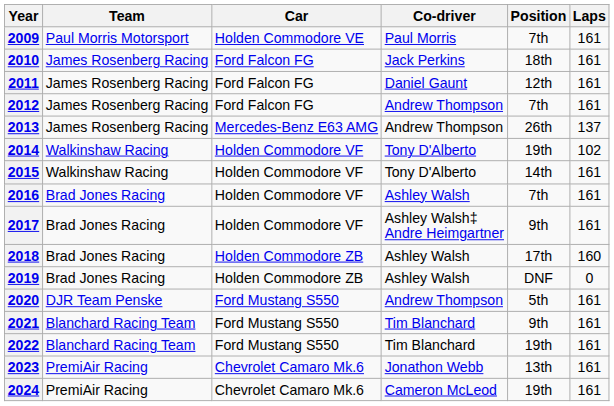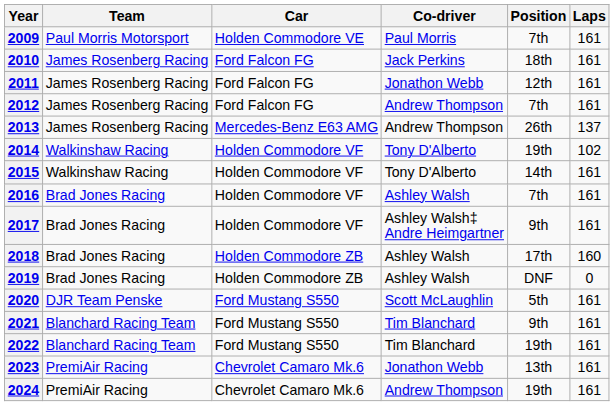2011 | Co-driver: Daniel Gaunt -> Jonathon Webb
2020 | Co-driver: Andrew Thompson -> Scott McLaughlin
2024 | Co-driver: Cameron McLeod -> Andrew Thompson
